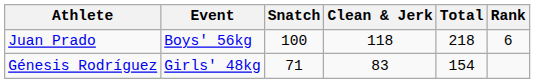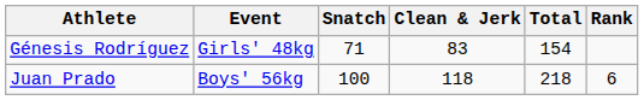rows swapped: Juan Prado <-> Génesis Rodríguez
